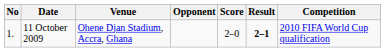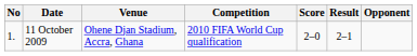columns swapped: Opponent <-> Competition
11 October 2009 | Result: bold -> normal
